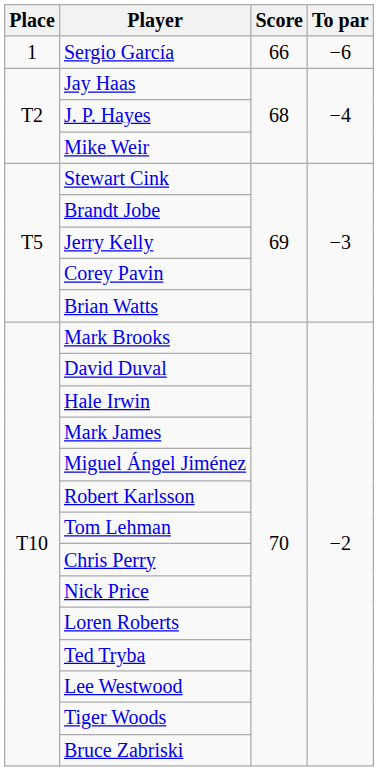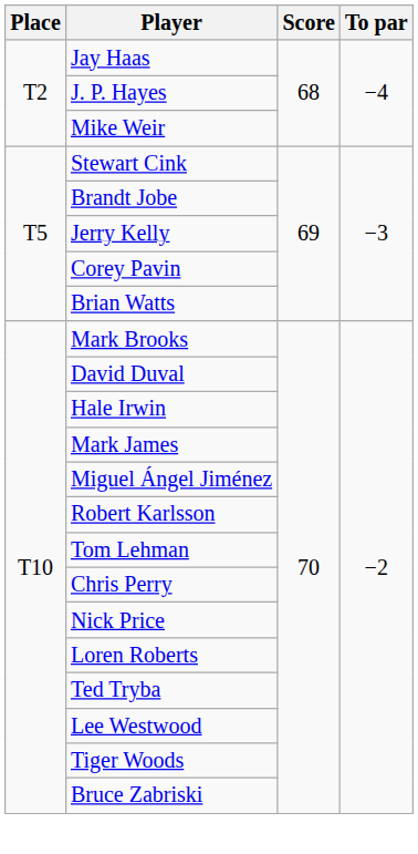- row: 1 | Sergio García | 66 | −6
